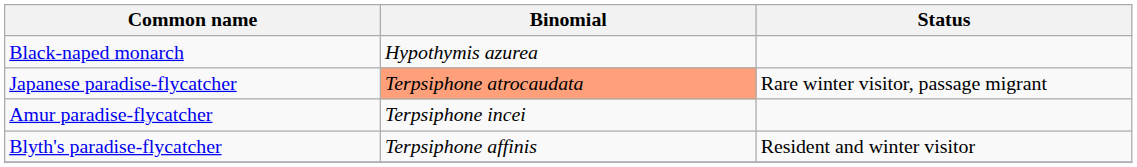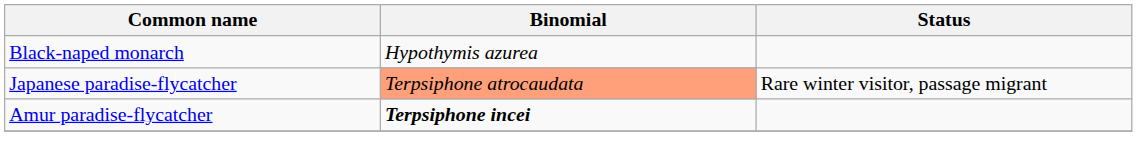Amur paradise-flycatcher | Binomial: normal -> bold
- row: Blyth's paradise-flycatcher | Terpsiphone affinis | Resident and winter visitor
